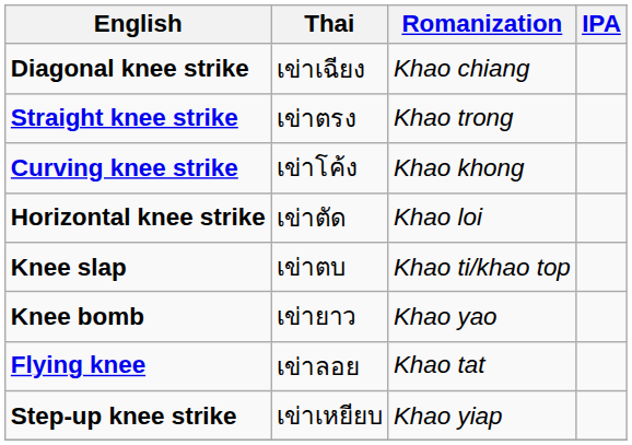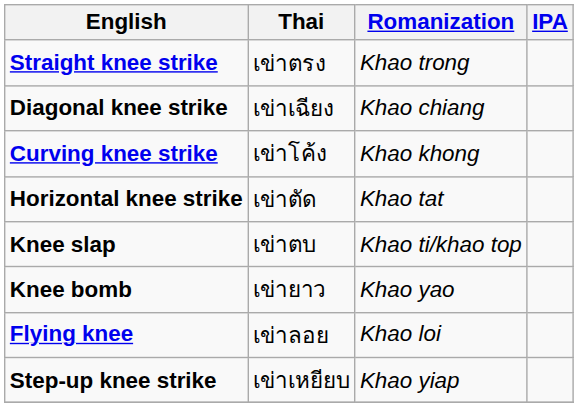rows swapped: Straight knee strike <-> Diagonal knee strike
Horizontal knee strike | Romanization: Khao loi -> Khao tat
Flying knee | Romanization: Khao tat -> Khao loi
